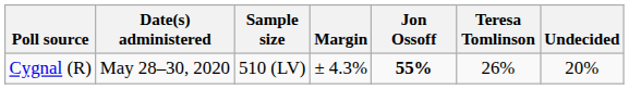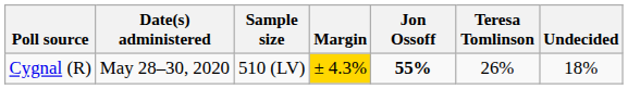Cygnal (R) | Margin: no background -> gold background
Cygnal (R) | Undecided: 20% -> 18%
